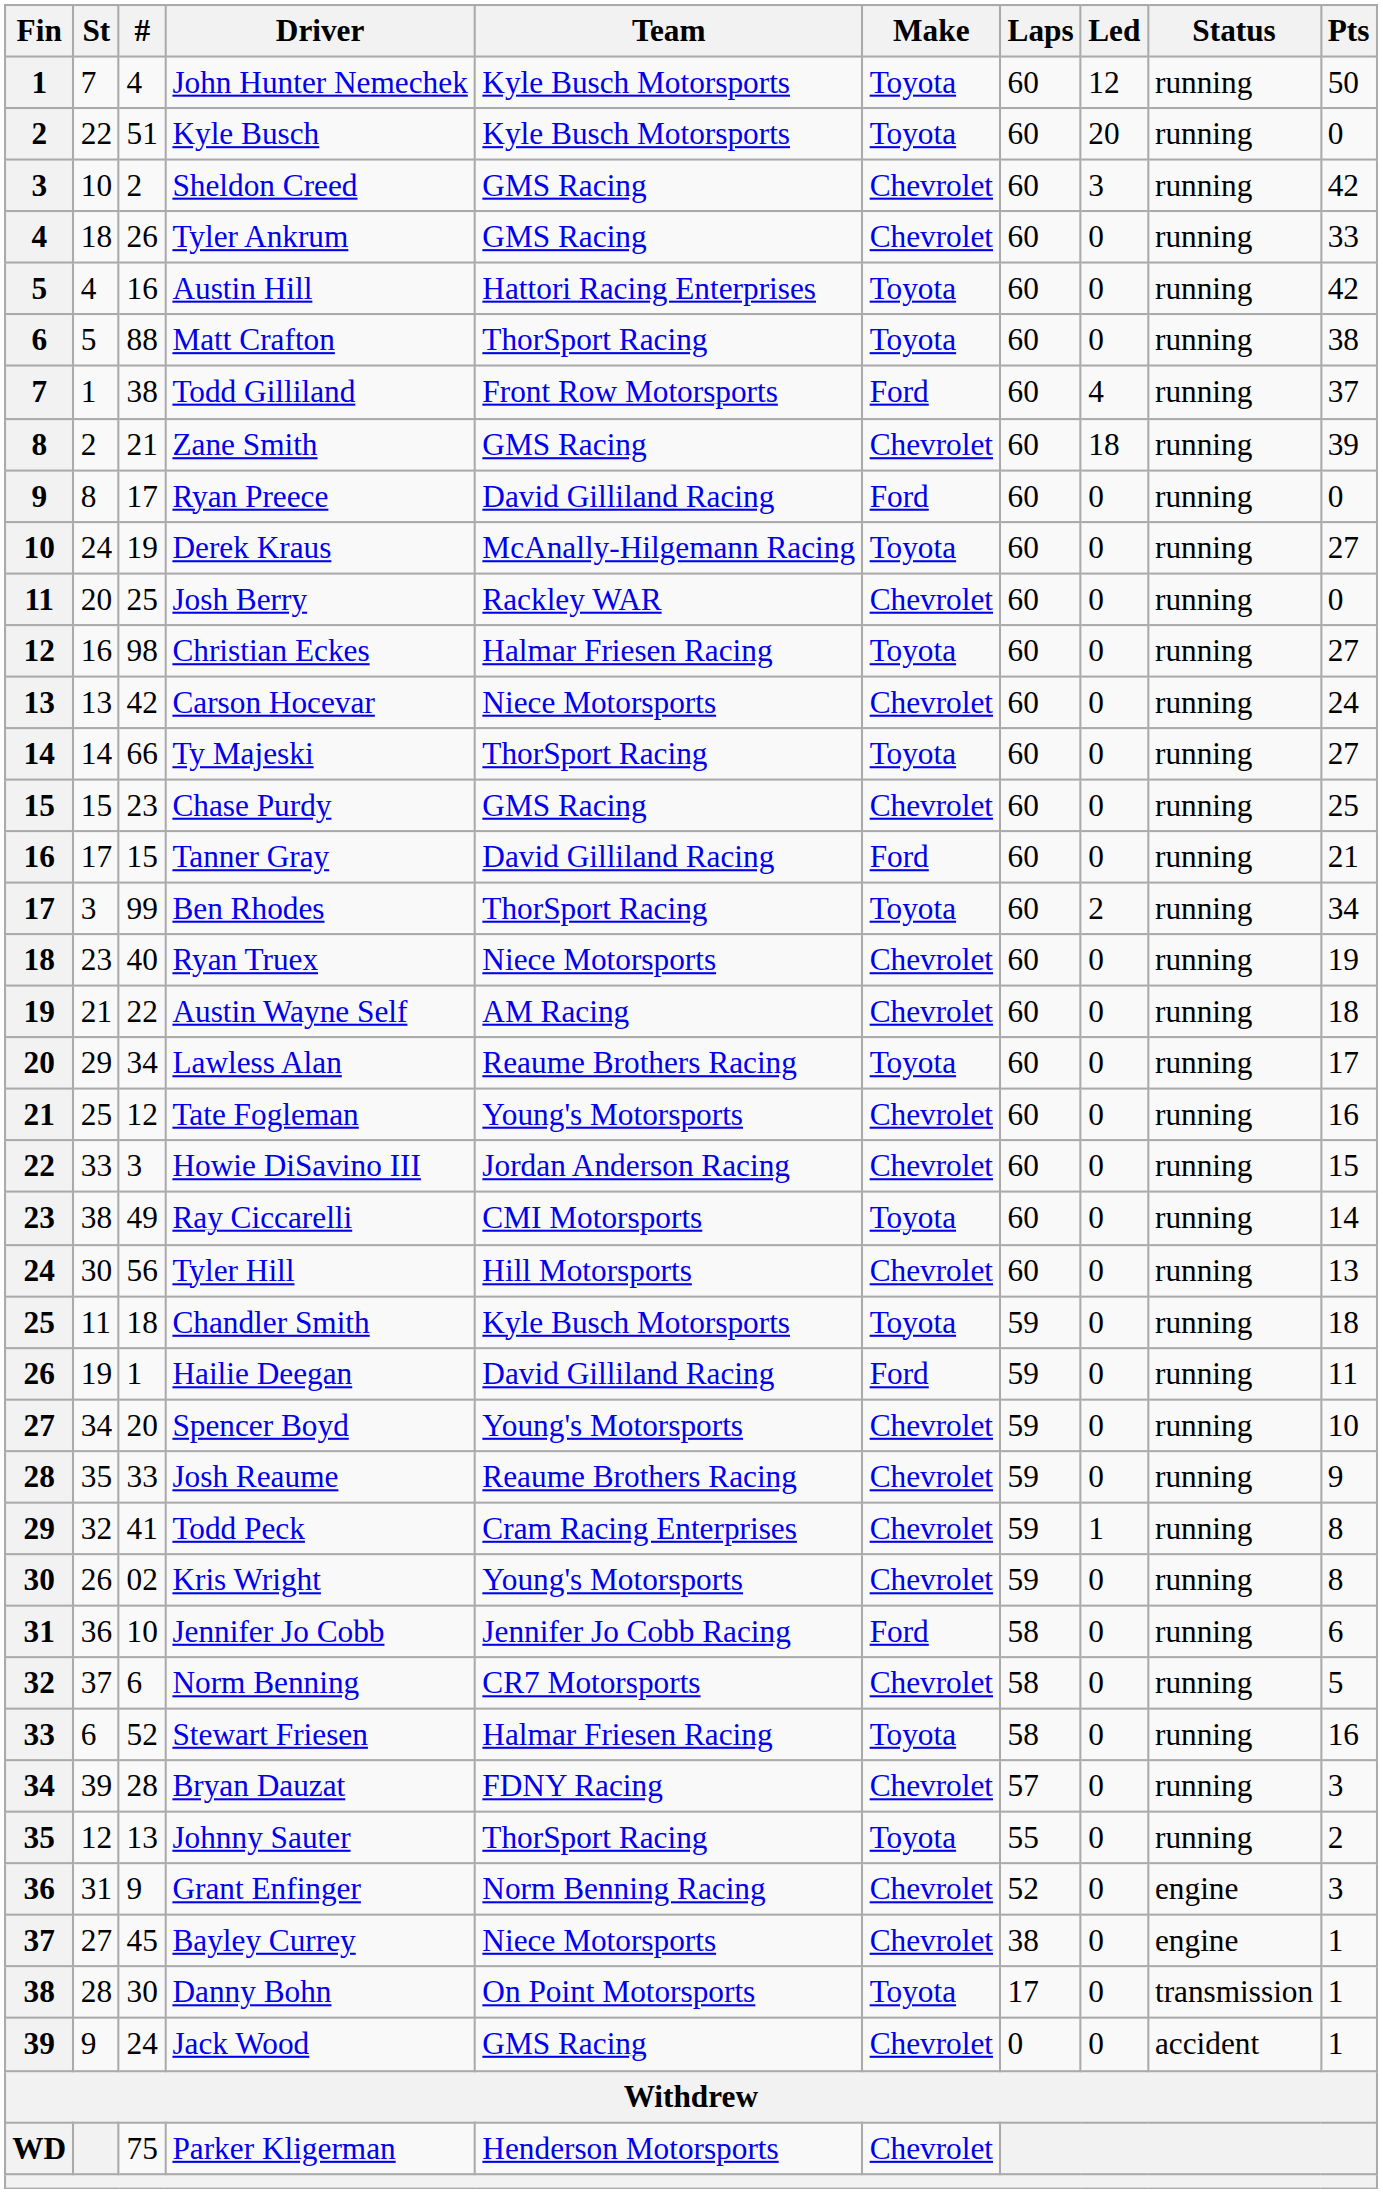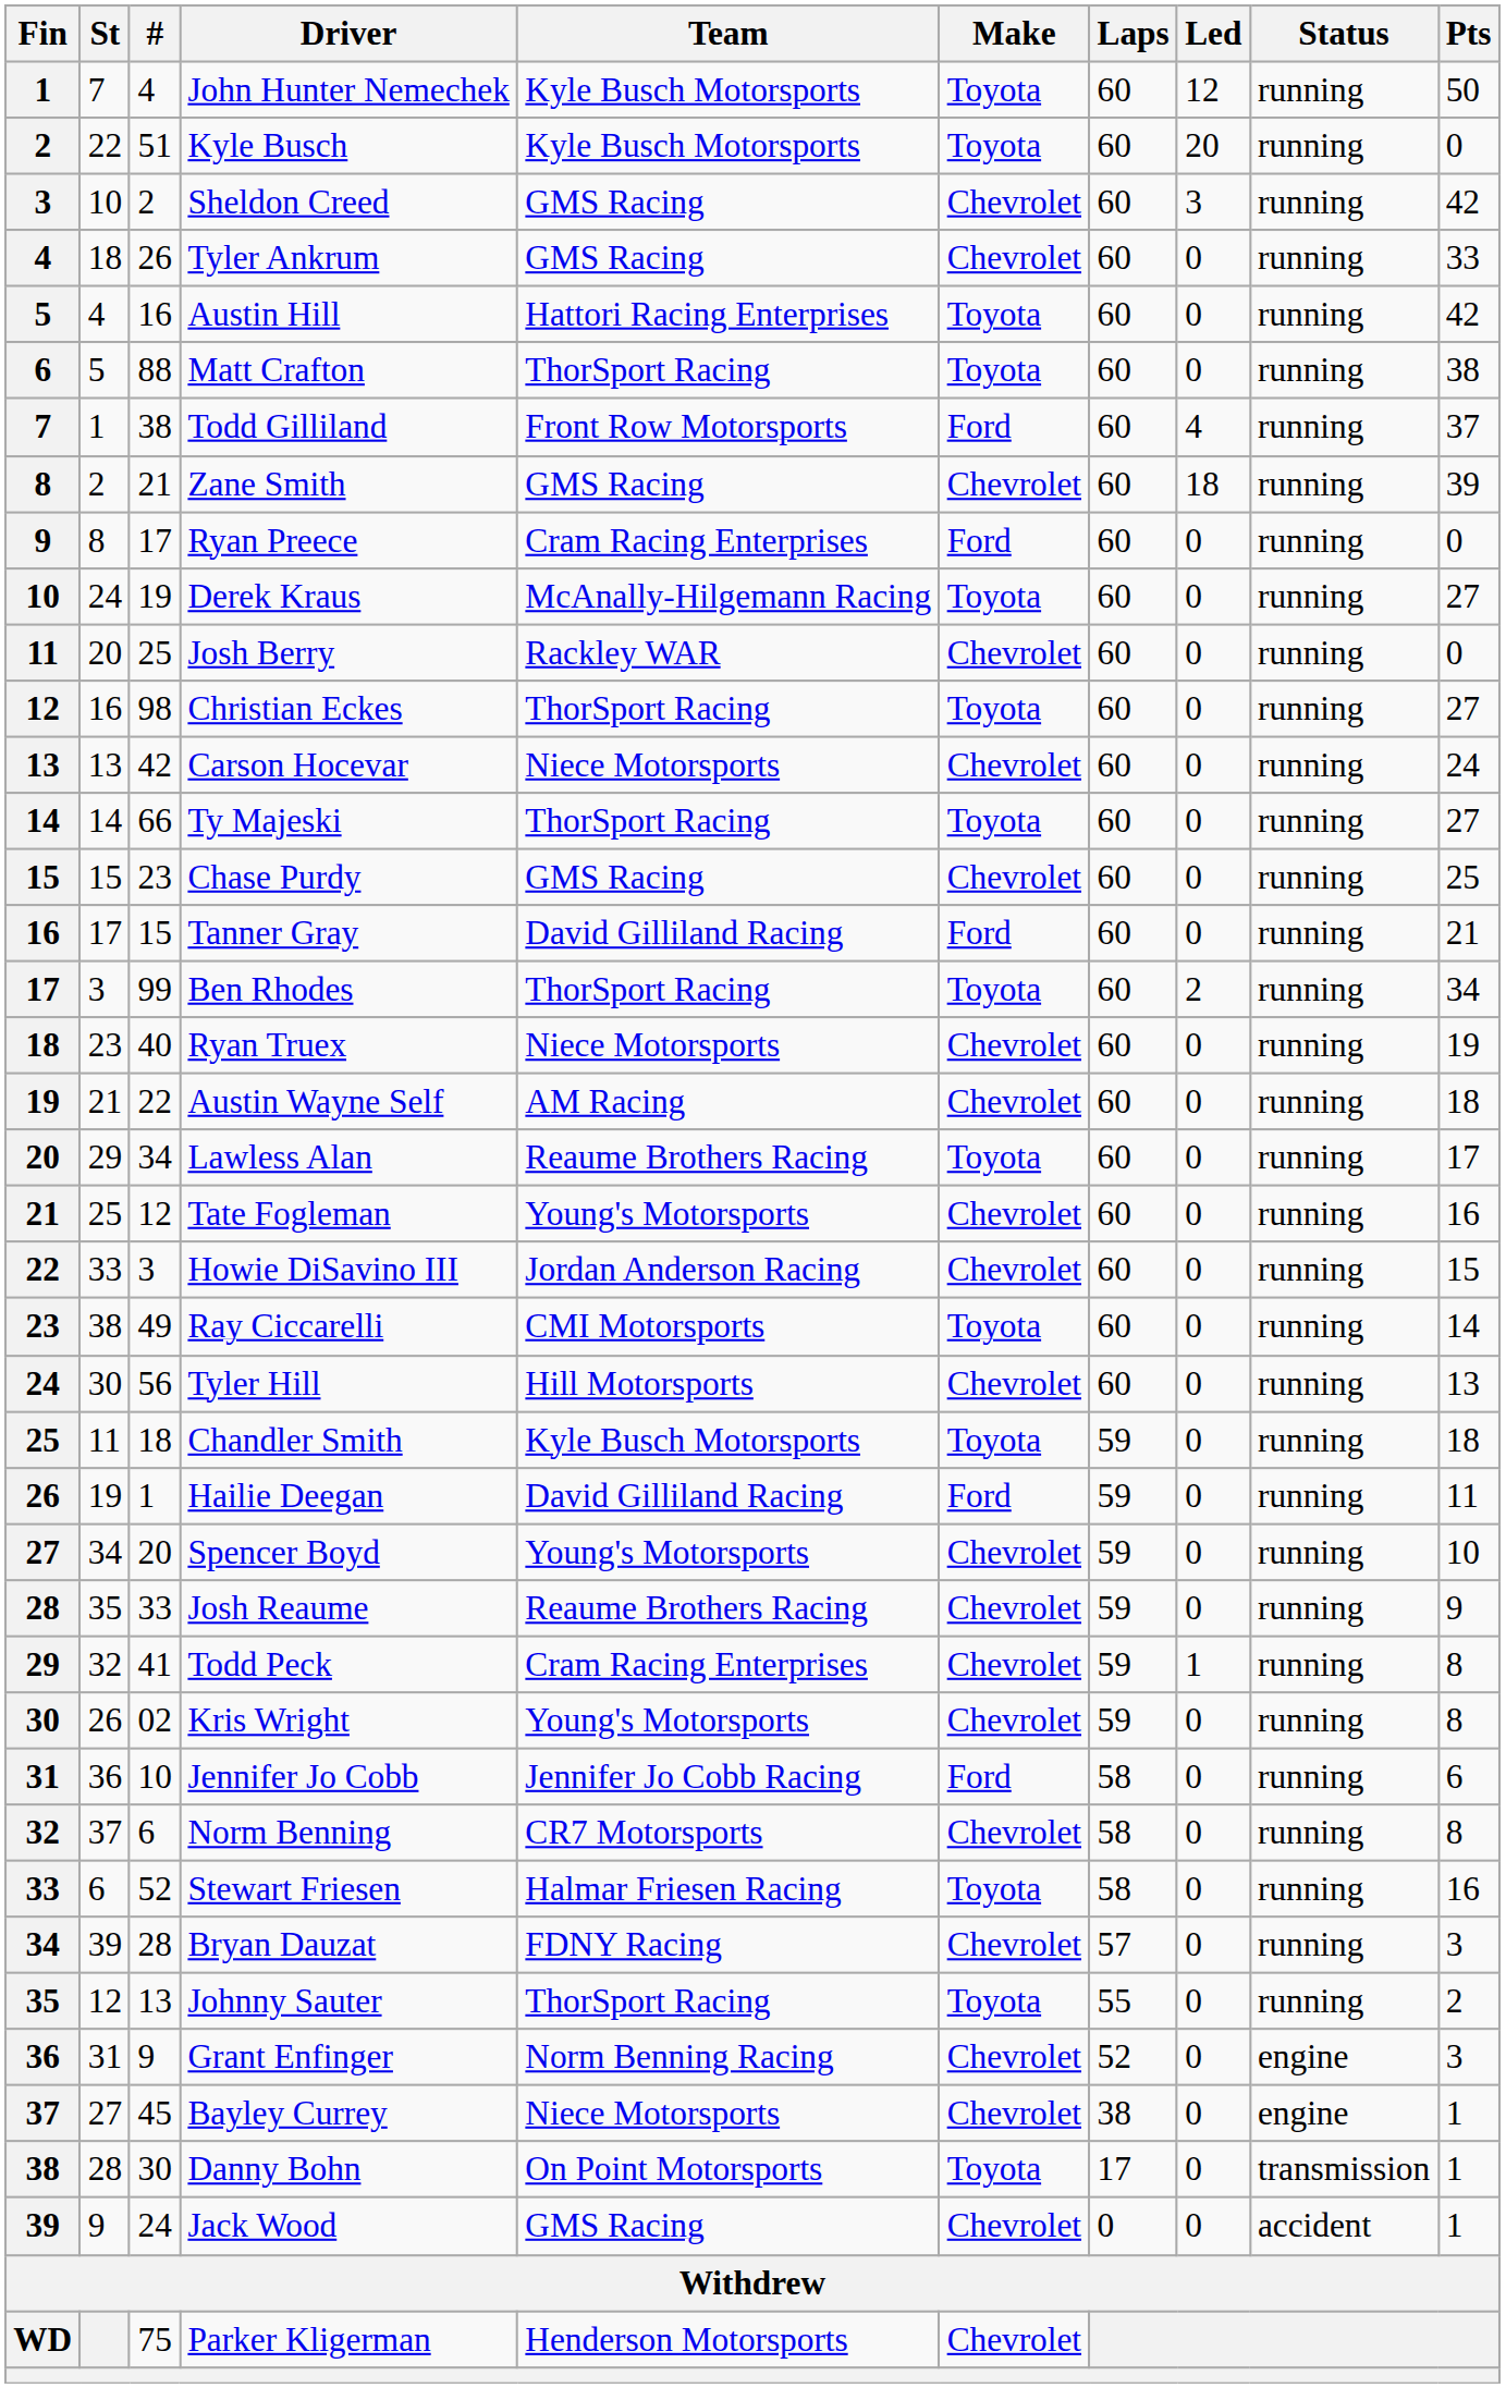Ryan Preece | Team: David Gilliland Racing -> Cram Racing Enterprises
Christian Eckes | Team: Halmar Friesen Racing -> ThorSport Racing
Norm Benning | Pts: 5 -> 8
